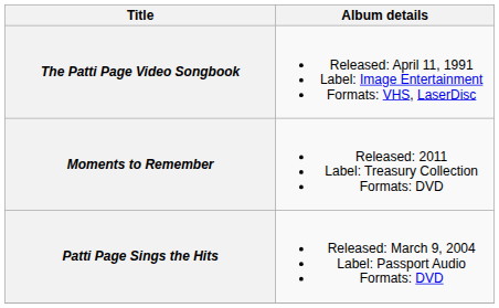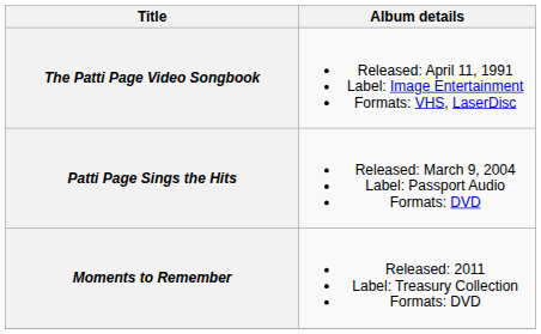rows swapped: Patti Page Sings the Hits <-> Moments to Remember
